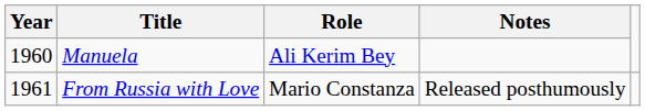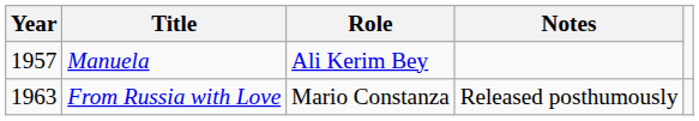Manuela | Year: 1960 -> 1957
From Russia with Love | Year: 1961 -> 1963
